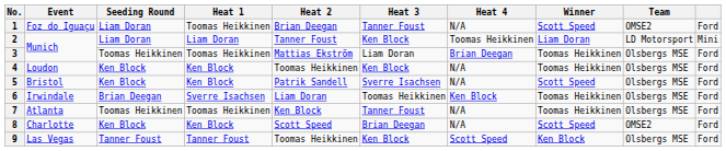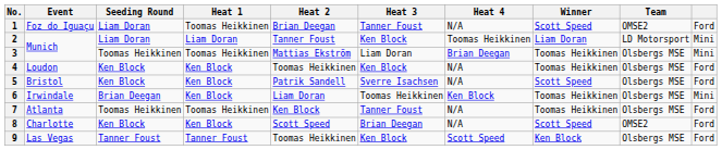3 | column 10: Ford -> Mini
6 | Heat 1: Sverre Isachsen -> Ken Block
6 | column 10: Ford -> Mini
